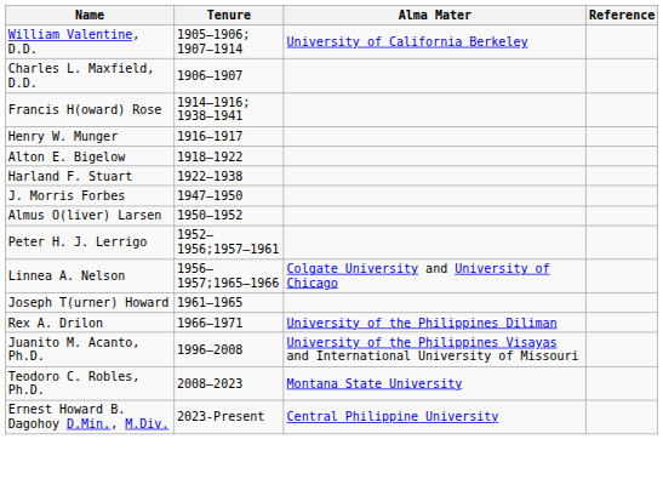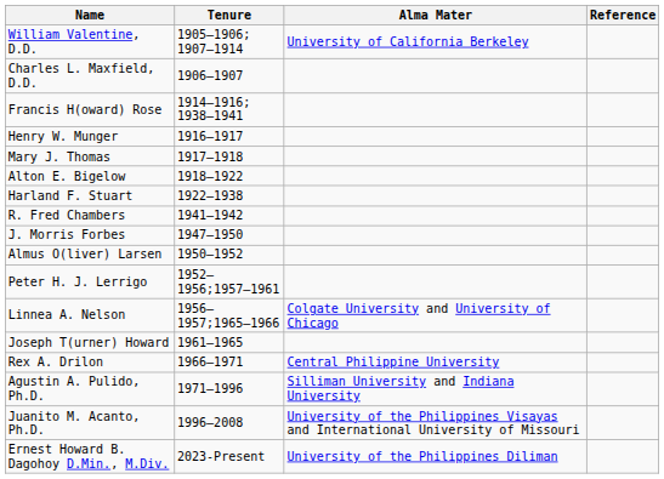+ row: Mary J. Thomas | 1917–1918
+ row: R. Fred Chambers | 1941–1942
Rex A. Drilon | Alma Mater: University of the Philippines Diliman -> Central Philippine University
+ row: Agustin A. Pulido, Ph.D. | 1971–1996 | Silliman University and Indiana University
- row: Teodoro C. Robles, Ph.D. | 2008–2023 | Montana State University
Ernest Howard B. Dagohoy D.Min., M.Div. | Alma Mater: Central Philippine University -> University of the Philippines Diliman
